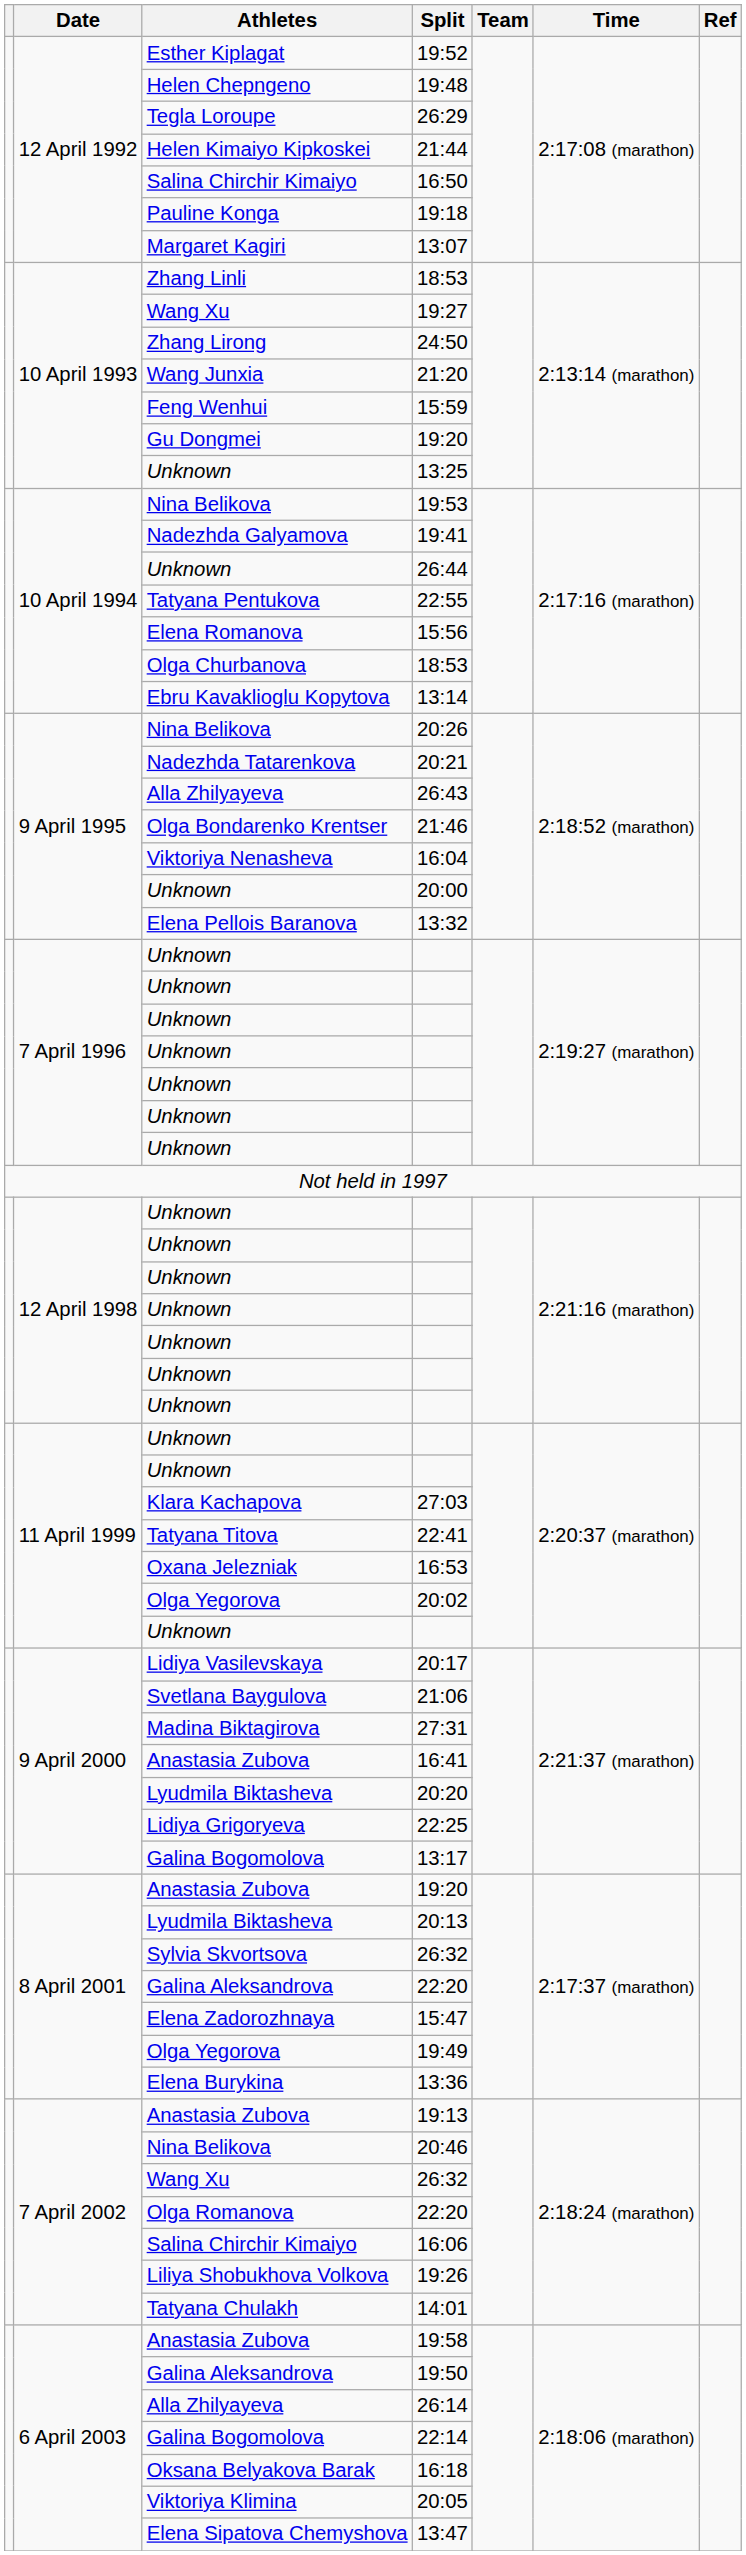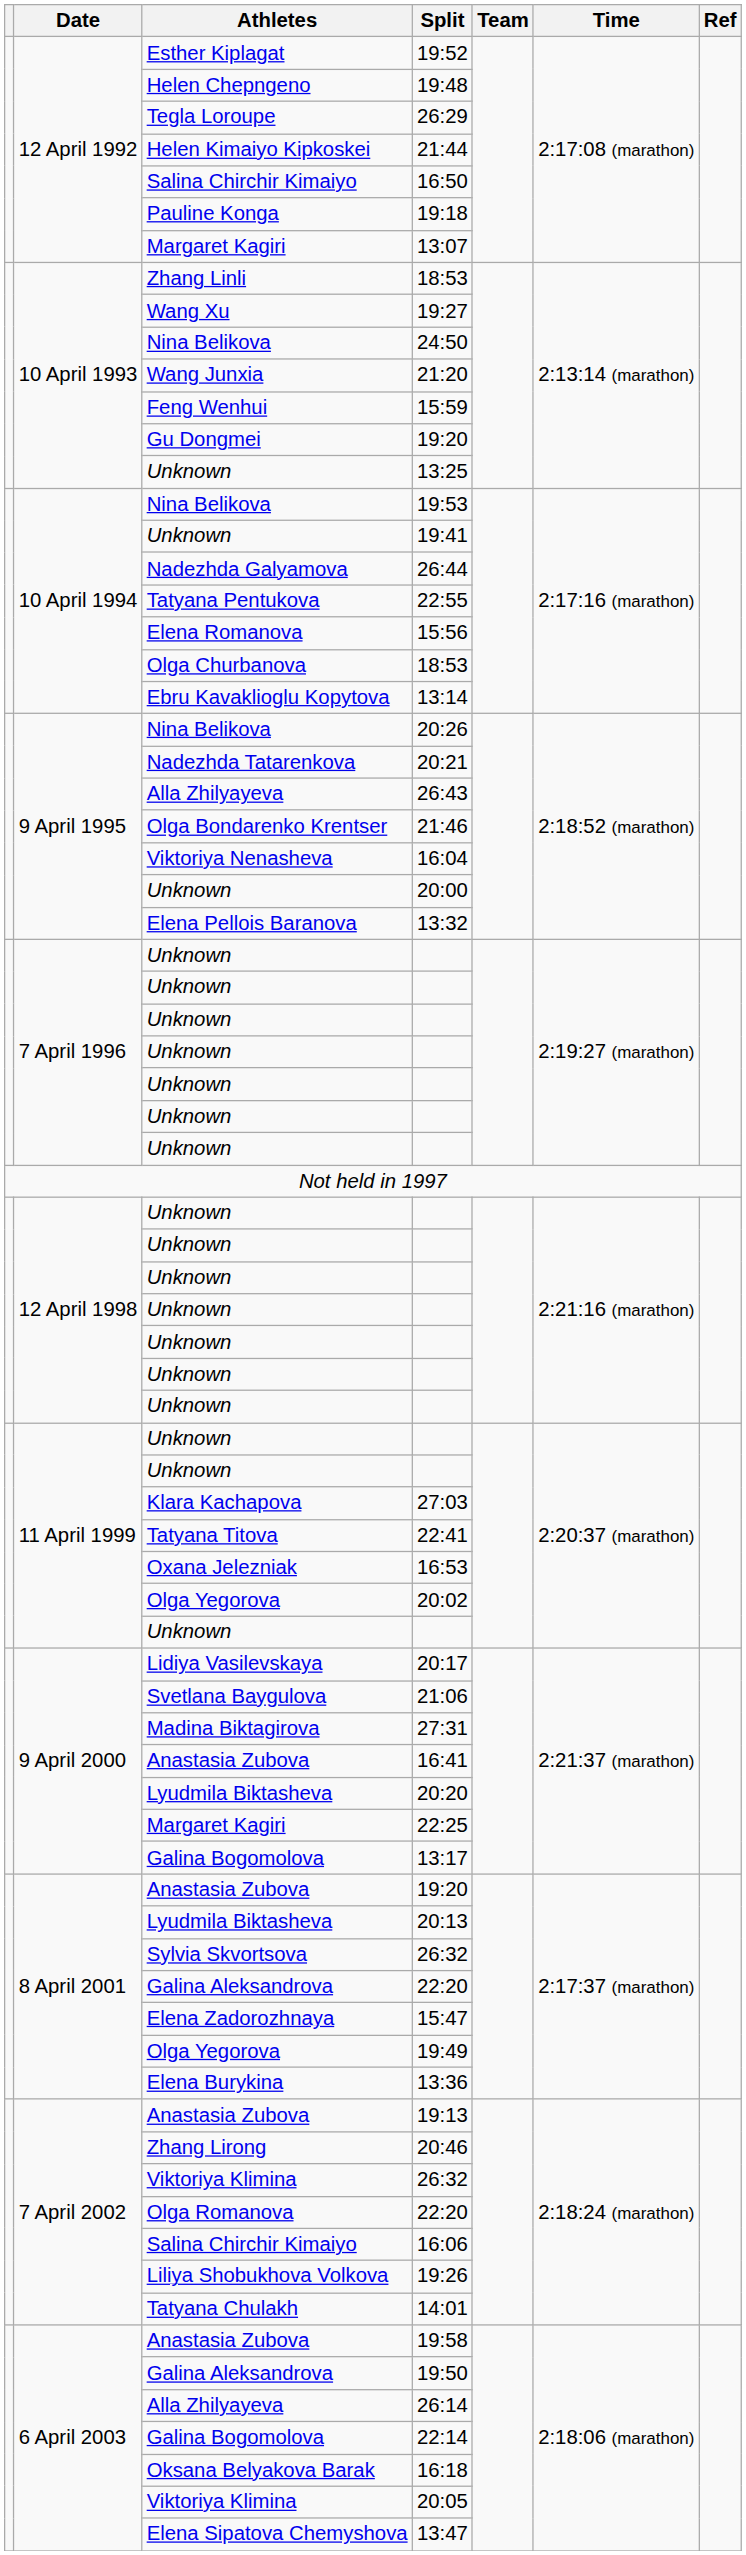24:50 | Athletes: Zhang Lirong -> Nina Belikova
19:41 | Athletes: Nadezhda Galyamova -> Unknown
26:44 | Athletes: Unknown -> Nadezhda Galyamova
22:25 | Athletes: Lidiya Grigoryeva -> Margaret Kagiri
20:46 | Athletes: Nina Belikova -> Zhang Lirong
7 April 2002 / 26:32 | Athletes: Wang Xu -> Viktoriya Klimina
